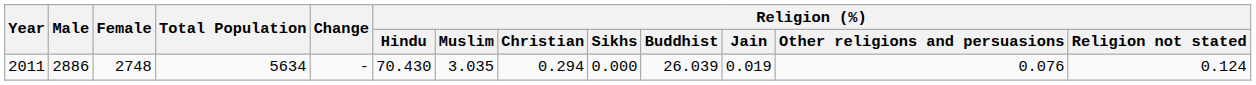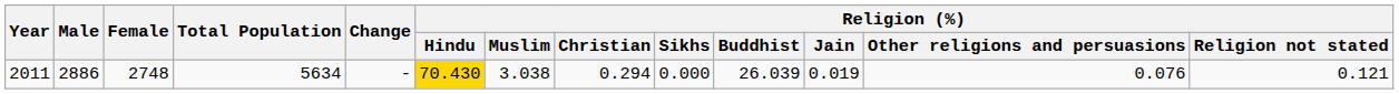2011 | Religion (%) / Hindu: no background -> gold background
2011 | Religion (%) / Muslim: 3.035 -> 3.038
2011 | Religion (%) / Religion not stated: 0.124 -> 0.121
